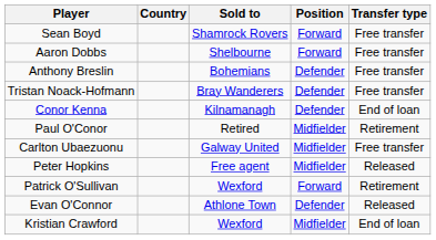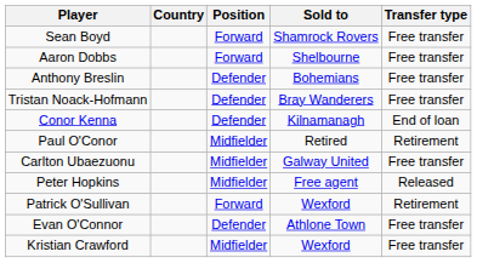columns swapped: Position <-> Sold to
Evan O'Connor | Transfer type: Released -> Free transfer
Kristian Crawford | Transfer type: End of loan -> Free transfer
